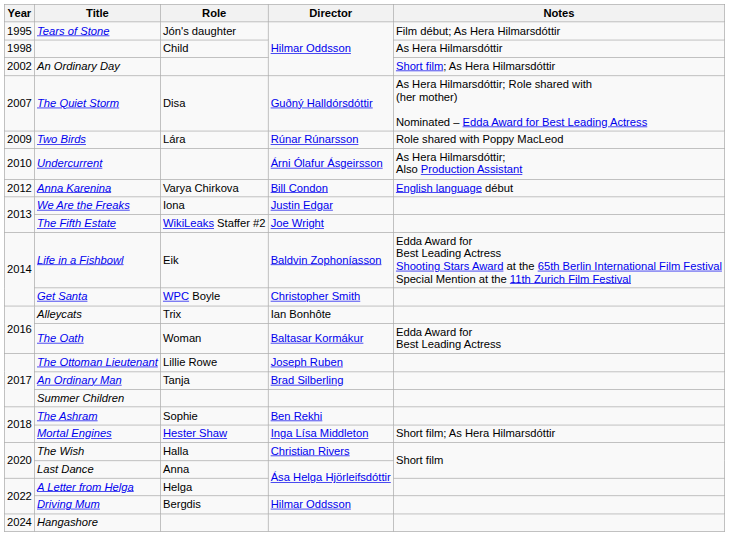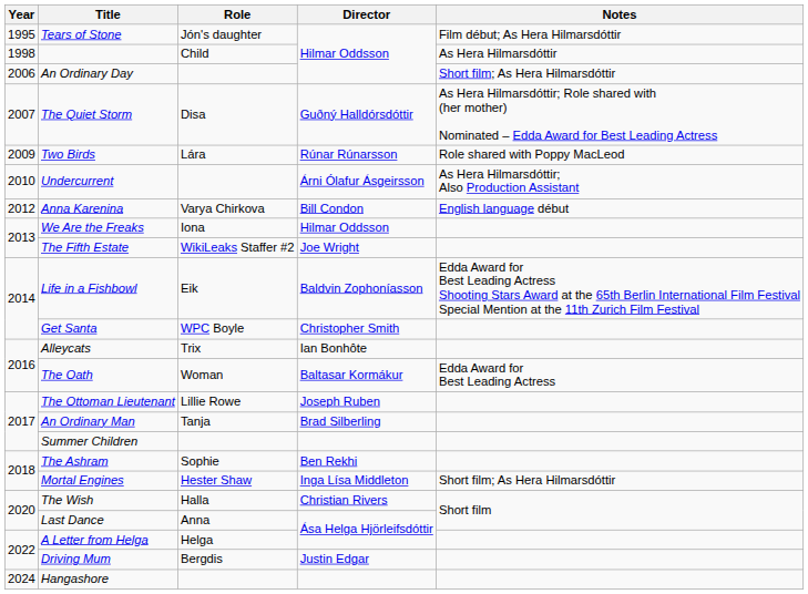An Ordinary Day | Year: 2002 -> 2006
We Are the Freaks | Director: Justin Edgar -> Hilmar Oddsson
Driving Mum | Director: Hilmar Oddsson -> Justin Edgar
